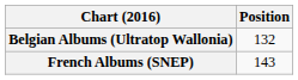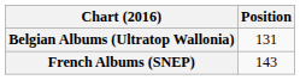Belgian Albums (Ultratop Wallonia) | Position: 132 -> 131
